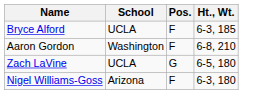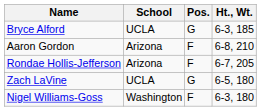Bryce Alford | Pos.: F -> G
Aaron Gordon | School: Washington -> Arizona
+ row: Rondae Hollis-Jefferson | Arizona | F | 6-7, 205
Nigel Williams-Goss | School: Arizona -> Washington
